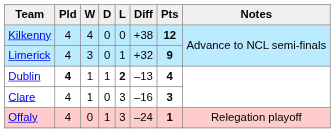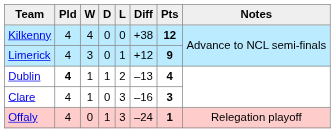Limerick | Diff: +32 -> +12
Dublin | L: bold -> normal
